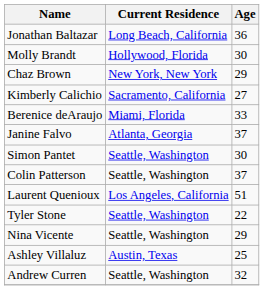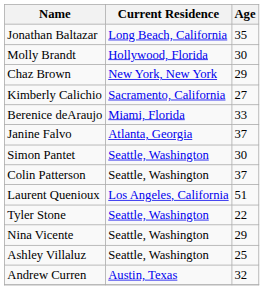Jonathan Baltazar | Age: 36 -> 35
Ashley Villaluz | Current Residence: Austin, Texas -> Seattle, Washington
Andrew Curren | Current Residence: Seattle, Washington -> Austin, Texas
